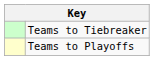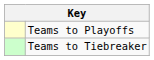rows swapped: Teams to Playoffs <-> Teams to Tiebreaker
